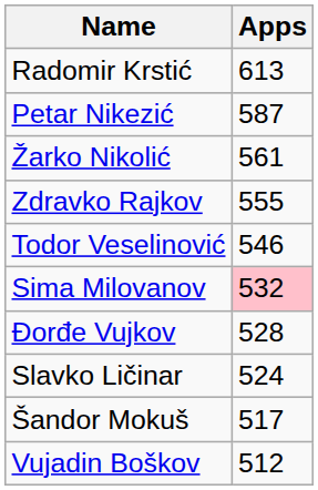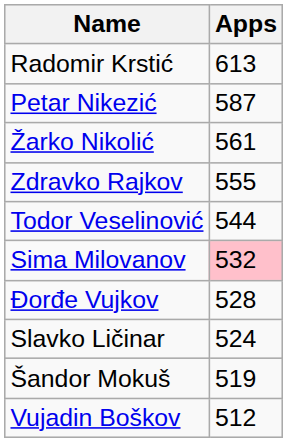Todor Veselinović | Apps: 546 -> 544
Šandor Mokuš | Apps: 517 -> 519
